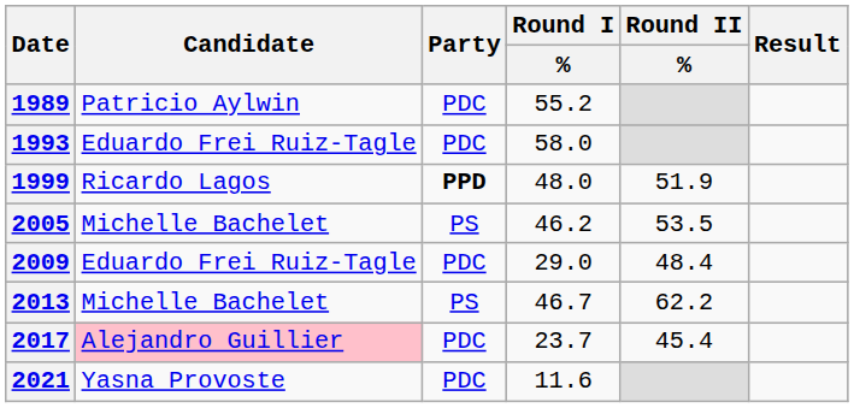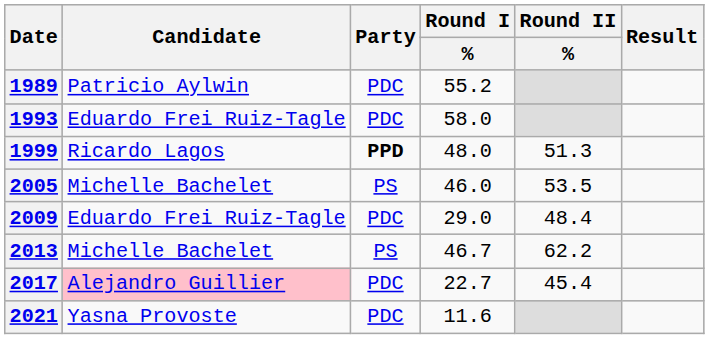1999 | Round II / %: 51.9 -> 51.3
2005 | Round I / %: 46.2 -> 46.0
2017 | Round I / %: 23.7 -> 22.7
